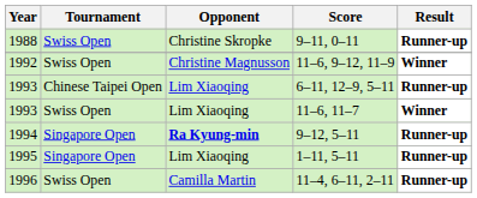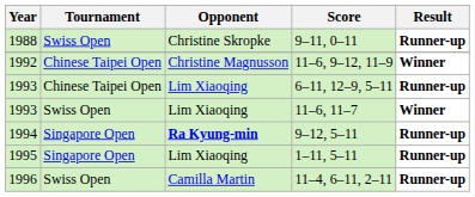11–6, 9–12, 11–9 | Tournament: Swiss Open -> Chinese Taipei Open
